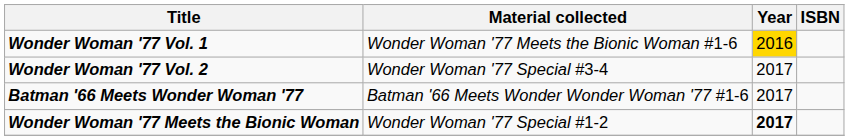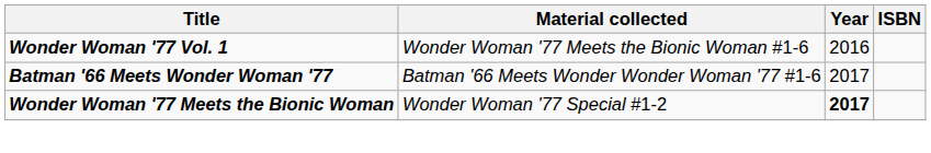Wonder Woman '77 Vol. 1 | Year: gold background -> no background
- row: Wonder Woman '77 Vol. 2 | Wonder Woman '77 Special #3-4 | 2017
